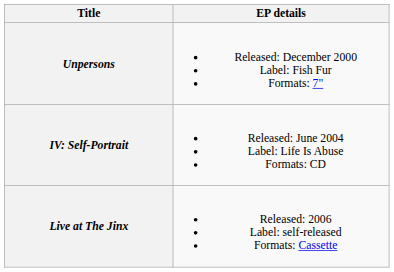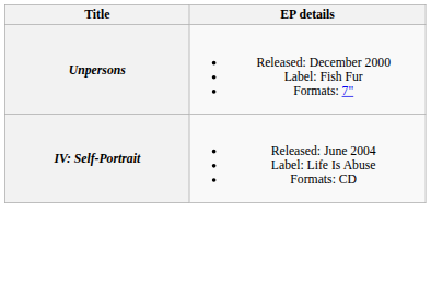- row: Live at The Jinx | Released: 2006 Label: self-released Formats: Cassette
